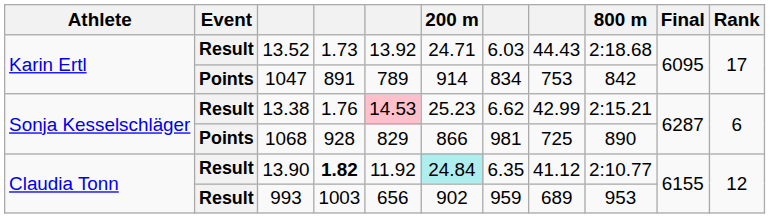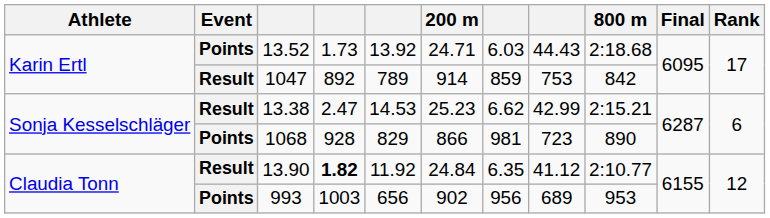13.52 | Event: Result -> Points
1047 | Event: Points -> Result
1047 | column 4: 891 -> 892
1047 | column 7: 834 -> 859
13.38 | column 4: 1.76 -> 2.47
13.38 | column 5: pink background -> no background
1068 | column 8: 725 -> 723
13.90 | 200 m: paleturquoise background -> no background
993 | Event: Result -> Points
993 | column 7: 959 -> 956
